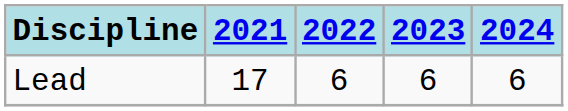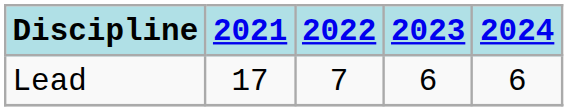Lead | 2022: 6 -> 7
